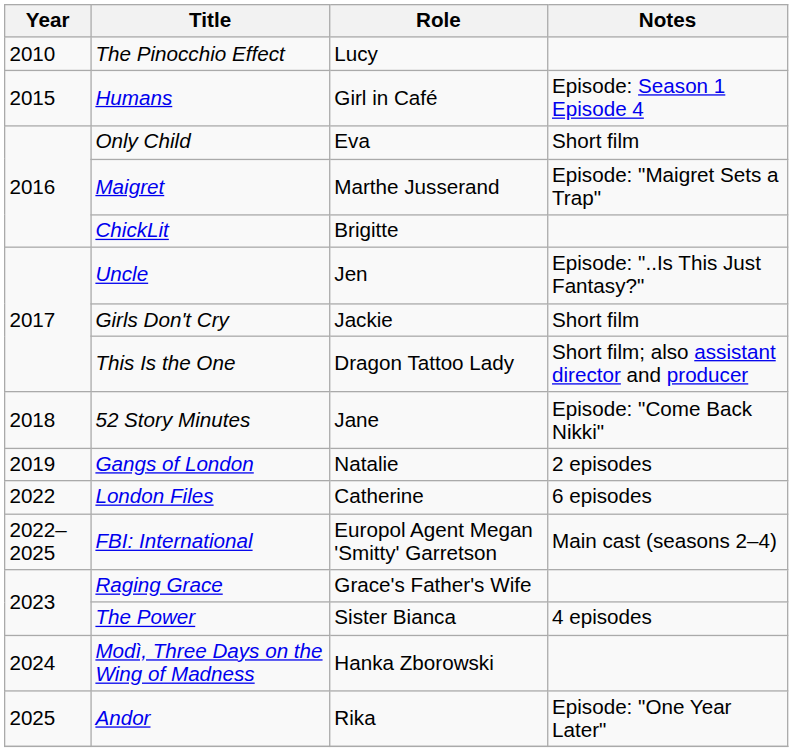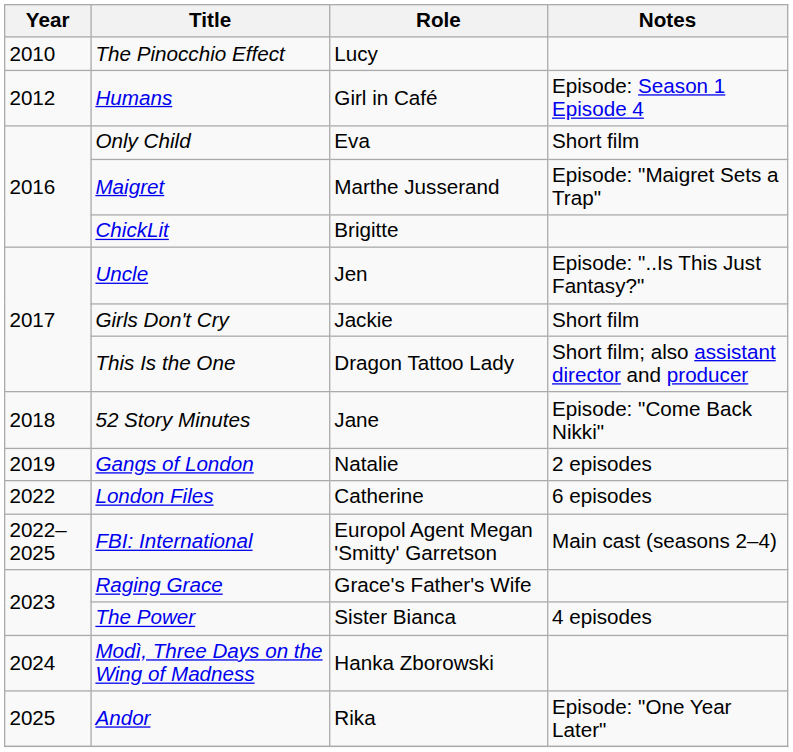Humans | Year: 2015 -> 2012
